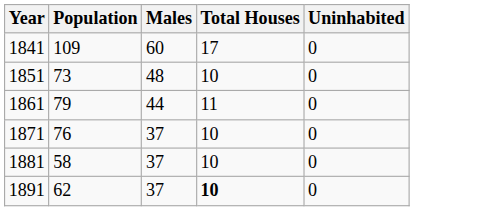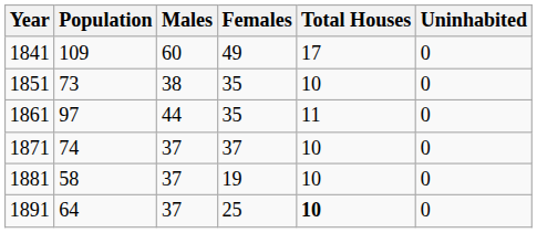+ column: Females | 49 | 35 | 35 | 37 | 19 | 25
1851 | Males: 48 -> 38
1861 | Population: 79 -> 97
1871 | Population: 76 -> 74
1891 | Population: 62 -> 64
